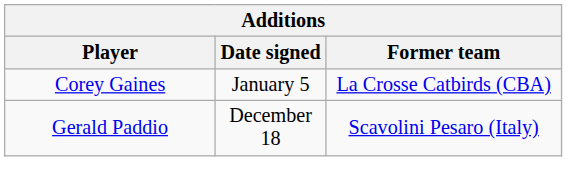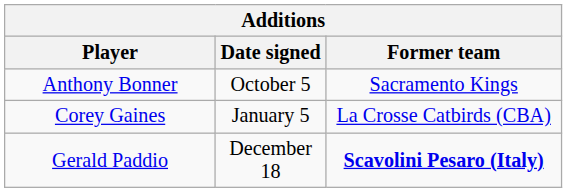+ row: Anthony Bonner | October 5 | Sacramento Kings
Gerald Paddio | Former team: normal -> bold
